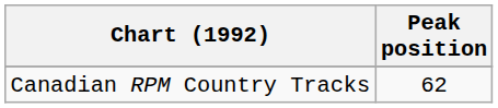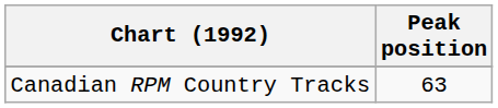Canadian RPM Country Tracks | Peak position: 62 -> 63
